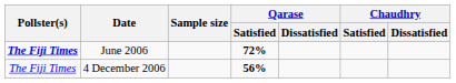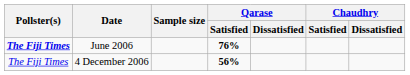June 2006 | Qarase / Satisfied: 72% -> 76%
